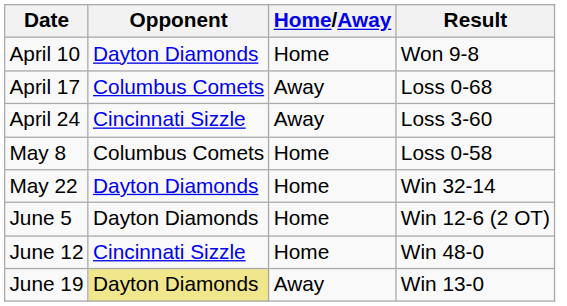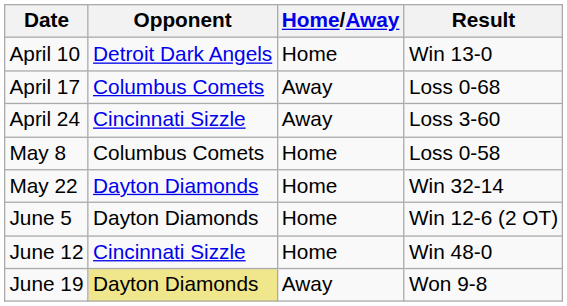April 10 | Opponent: Dayton Diamonds -> Detroit Dark Angels
April 10 | Result: Won 9-8 -> Win 13-0
June 19 | Result: Win 13-0 -> Won 9-8
